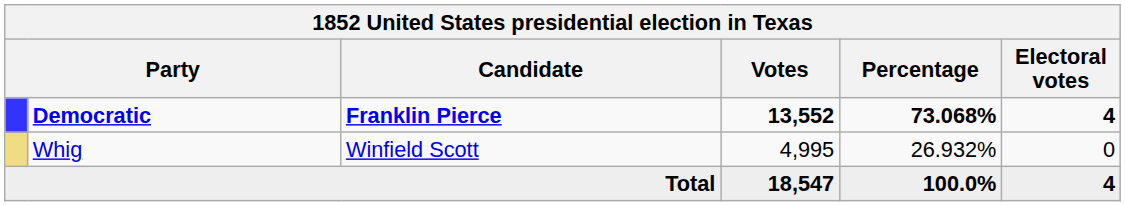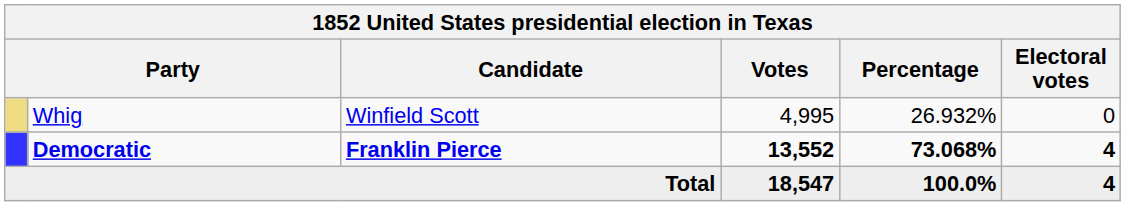rows swapped: Democratic <-> Whig
